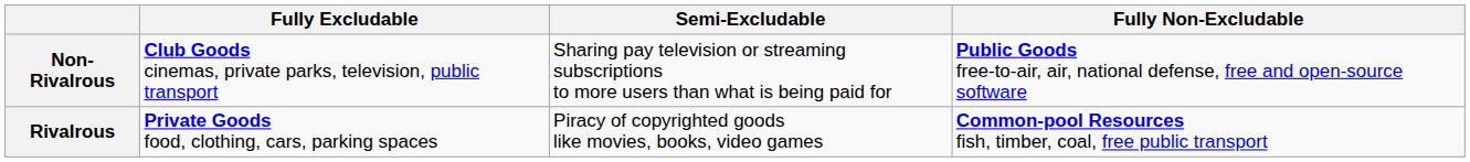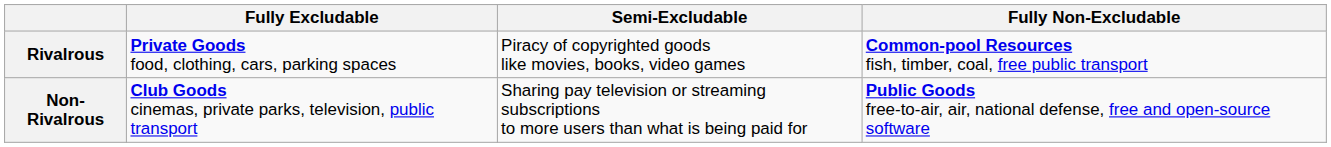rows swapped: Rivalrous <-> Non-Rivalrous
